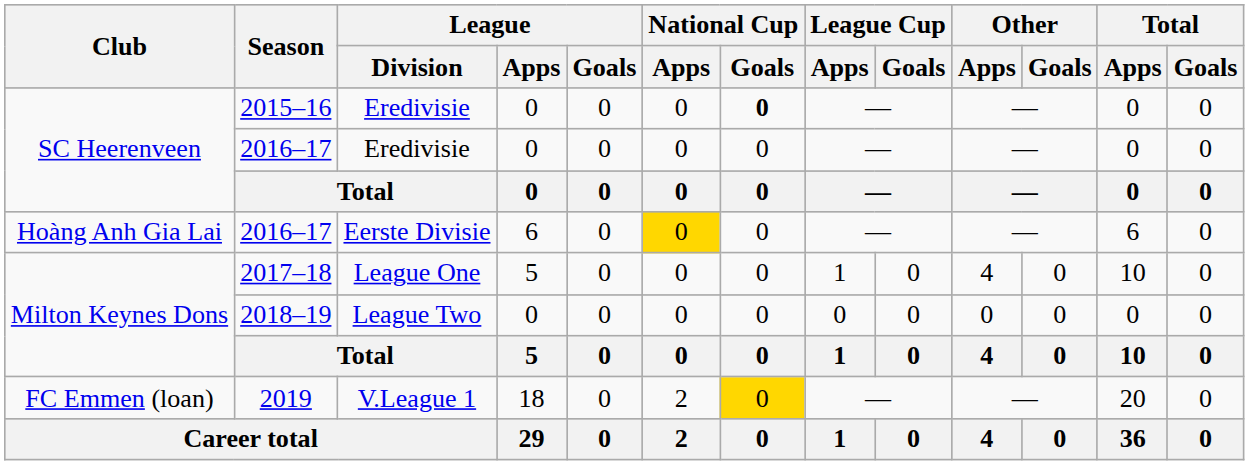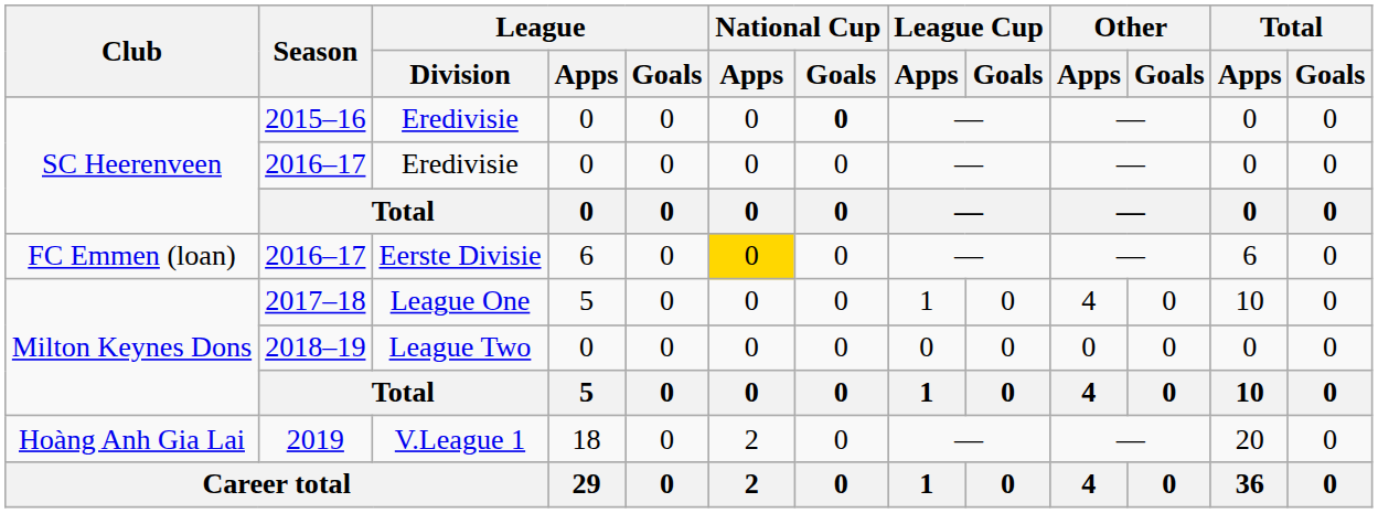2016–17 / Eerste Divisie | Club: Hoàng Anh Gia Lai -> FC Emmen (loan)
2019 | Club: FC Emmen (loan) -> Hoàng Anh Gia Lai
2019 | National Cup / Goals: gold background -> no background
